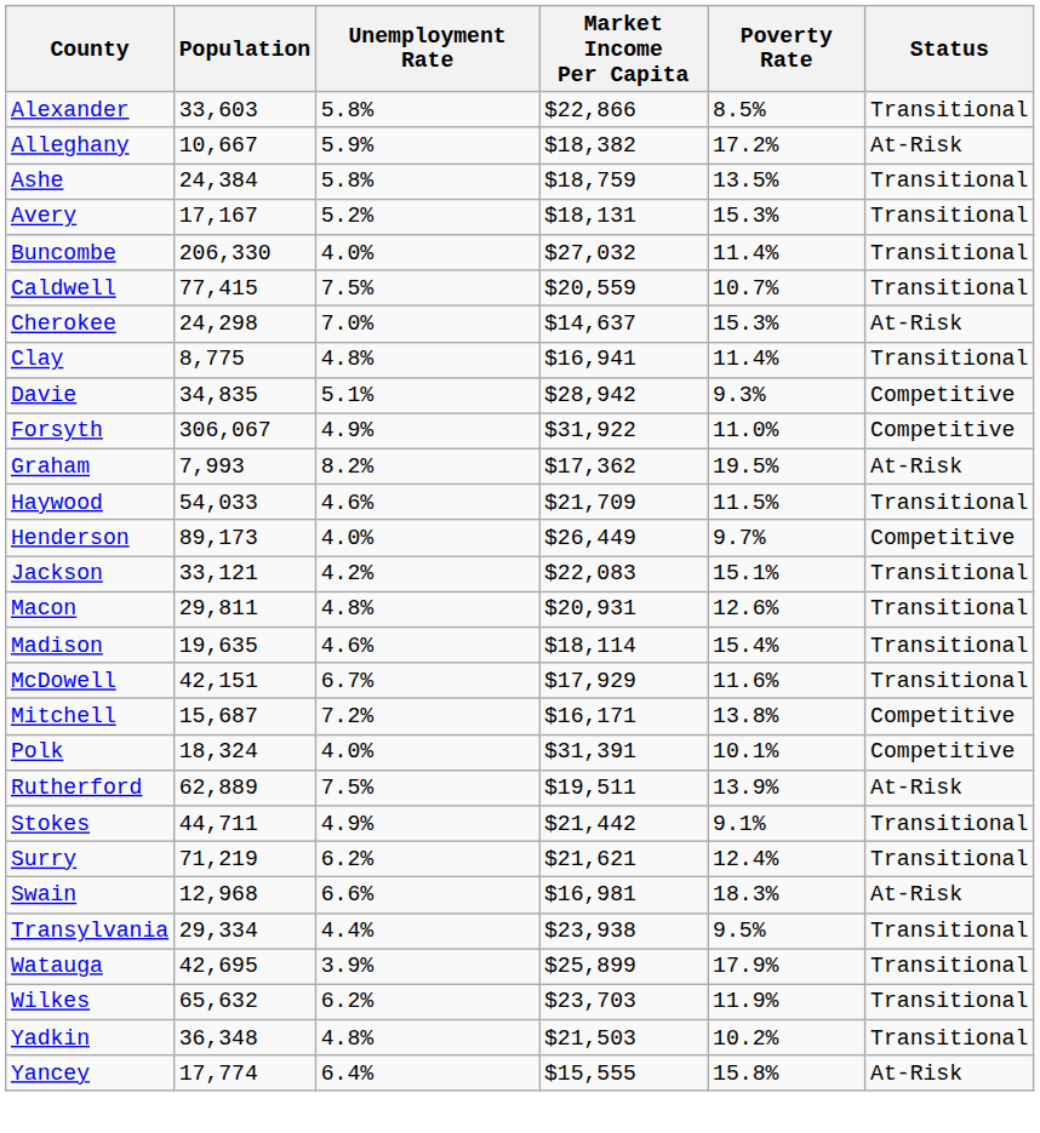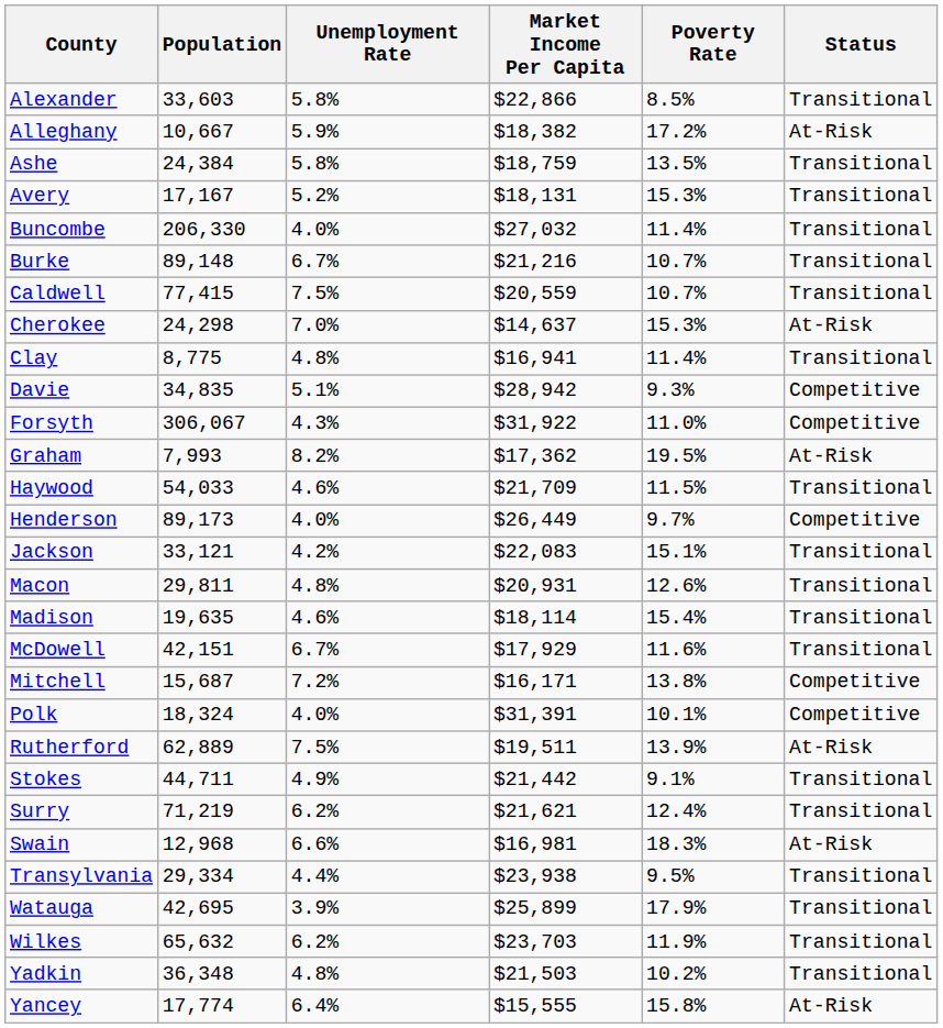+ row: Burke | 89,148 | 6.7% | $21,216 | 10.7% | Transitional
Forsyth | Unemployment Rate: 4.9% -> 4.3%
